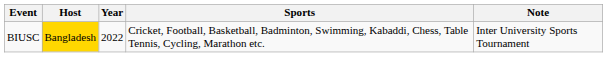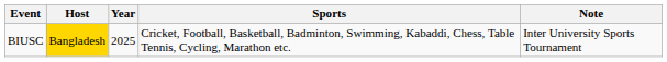BIUSC | Year: 2022 -> 2025
